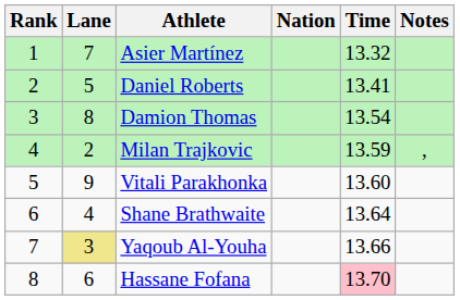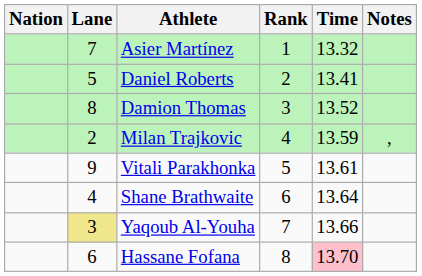columns swapped: Rank <-> Nation
Damion Thomas | Time: 13.54 -> 13.52
Vitali Parakhonka | Time: 13.60 -> 13.61
